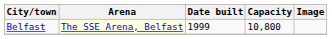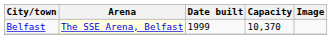Belfast | Capacity: 10,800 -> 10,370
